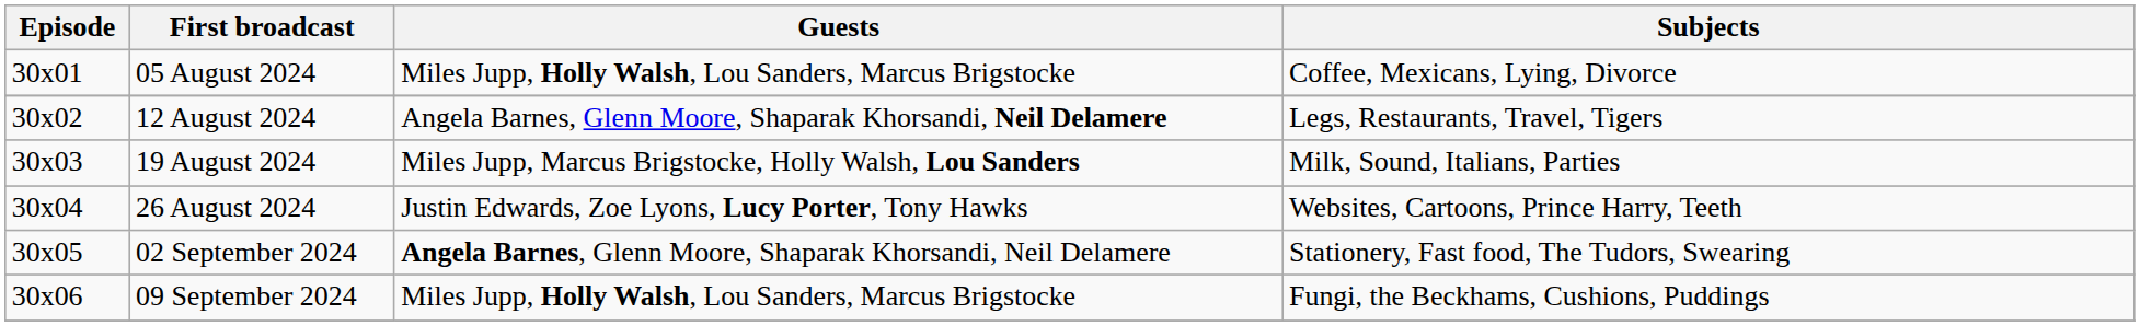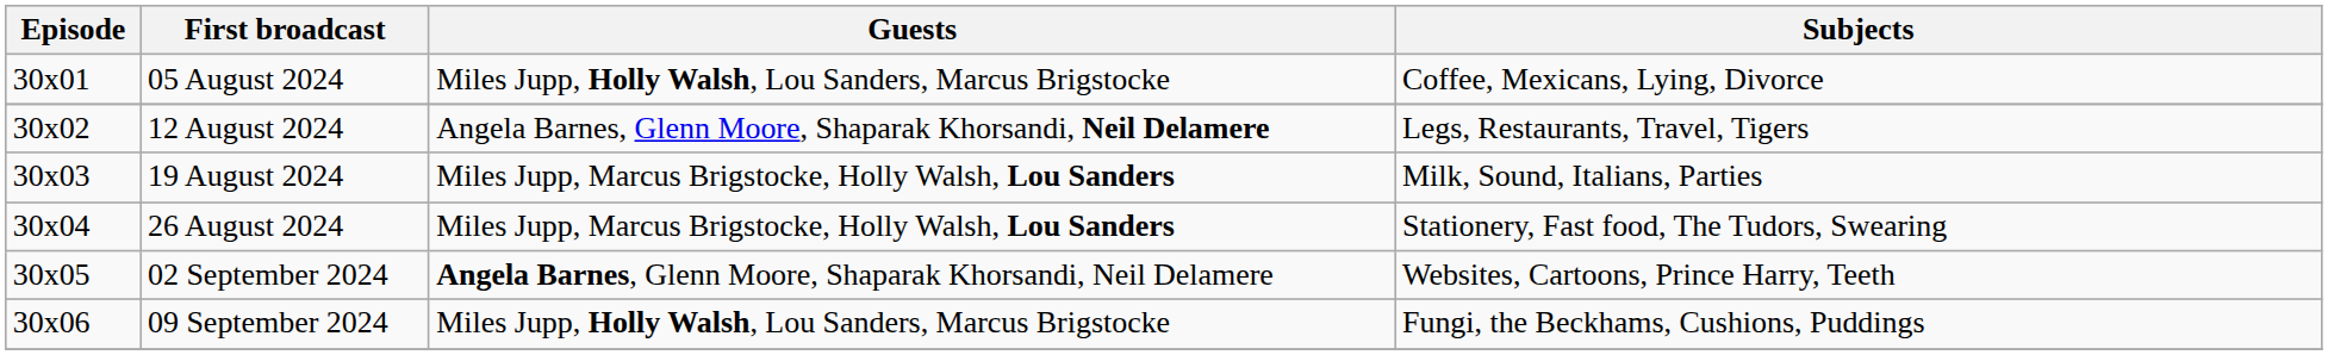26 August 2024 | Guests: Justin Edwards, Zoe Lyons, Lucy Porter, Tony Hawks -> Miles Jupp, Marcus Brigstocke, Holly Walsh, Lou Sanders
26 August 2024 | Subjects: Websites, Cartoons, Prince Harry, Teeth -> Stationery, Fast food, The Tudors, Swearing
02 September 2024 | Subjects: Stationery, Fast food, The Tudors, Swearing -> Websites, Cartoons, Prince Harry, Teeth
